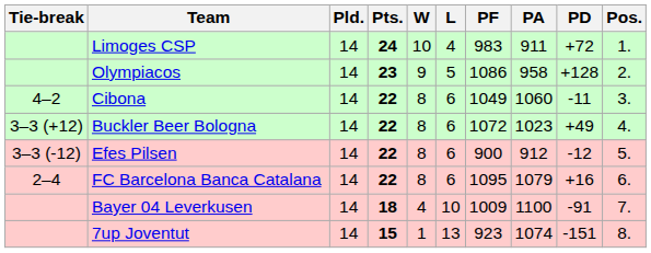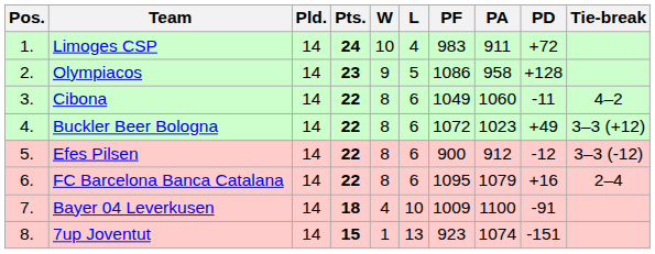columns swapped: Pos. <-> Tie-break
